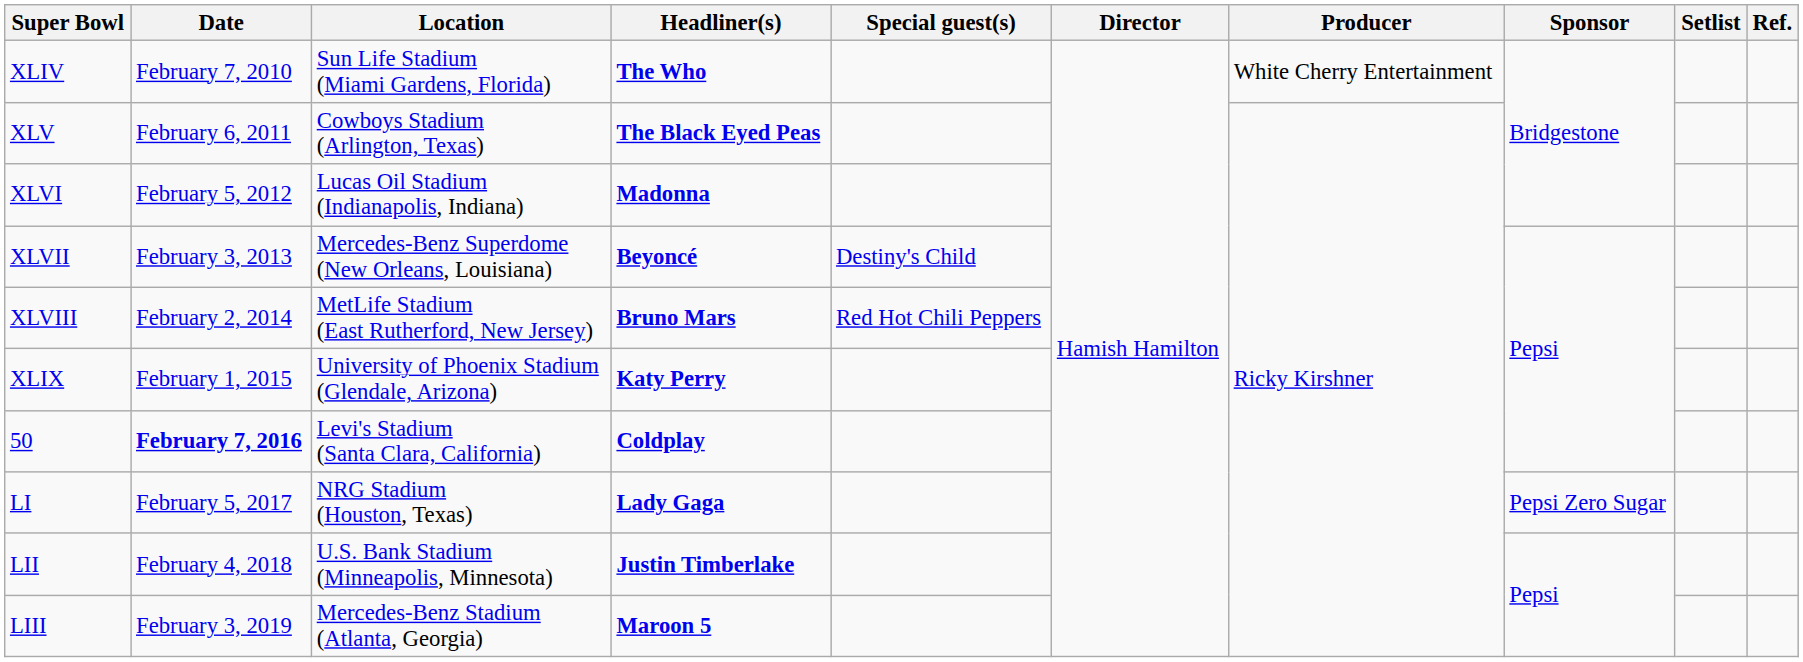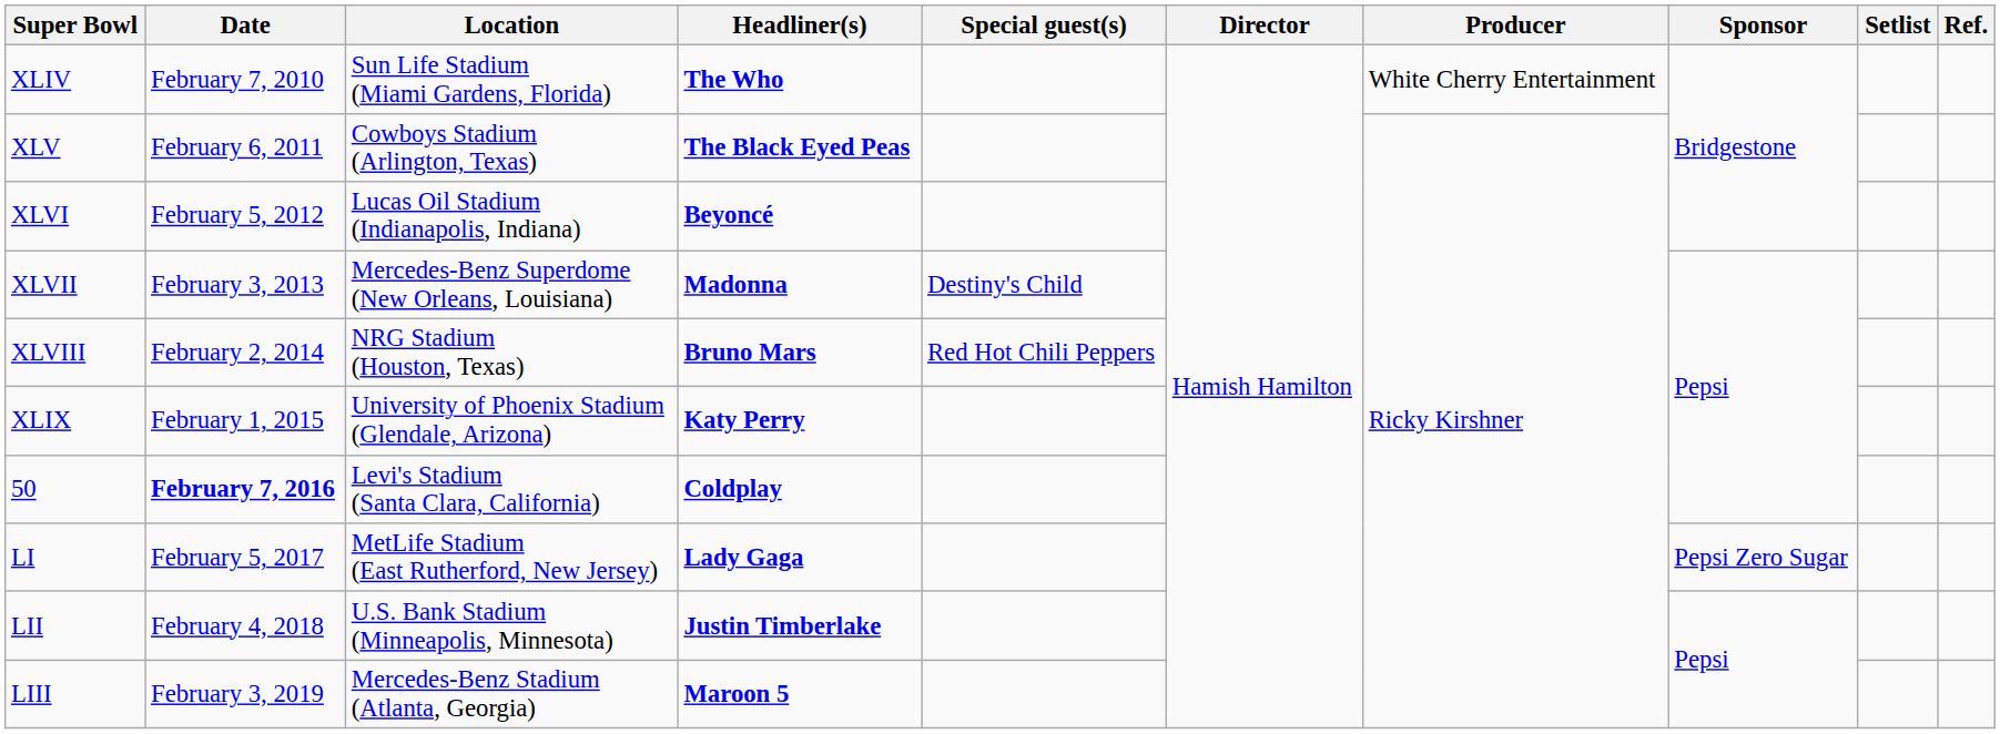XLVI | Headliner(s): Madonna -> Beyoncé
XLVII | Headliner(s): Beyoncé -> Madonna
XLVIII | Location: MetLife Stadium (East Rutherford, New Jersey) -> NRG Stadium (Houston, Texas)
LI | Location: NRG Stadium (Houston, Texas) -> MetLife Stadium (East Rutherford, New Jersey)
